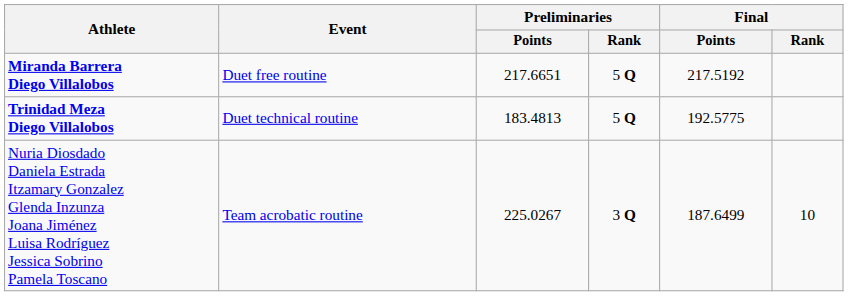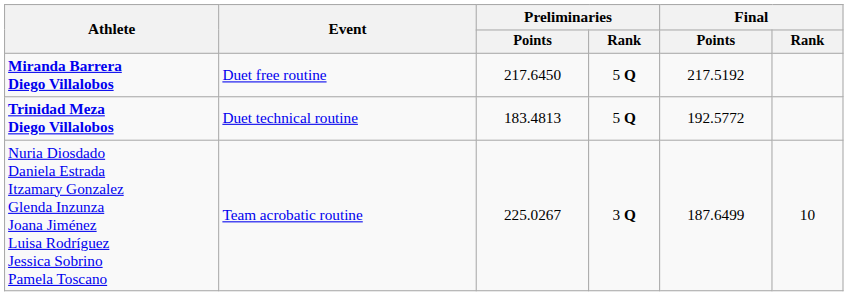Miranda Barrera Diego Villalobos | Preliminaries / Points: 217.6651 -> 217.6450
Trinidad Meza Diego Villalobos | Final / Points: 192.5775 -> 192.5772
